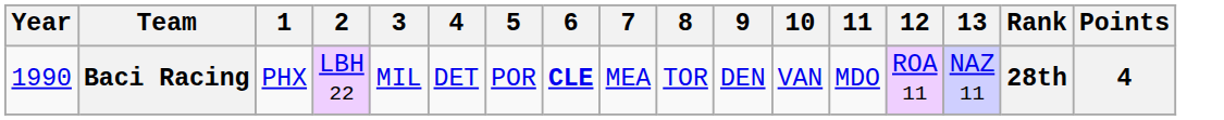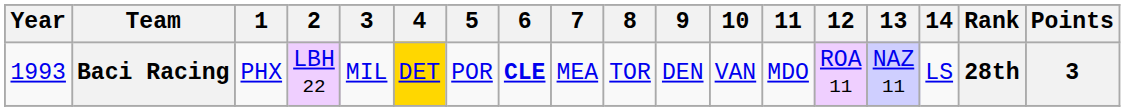+ column: 14 | LS
Baci Racing | Year: 1990 -> 1993
Baci Racing | 4: no background -> gold background
Baci Racing | Points: 4 -> 3
